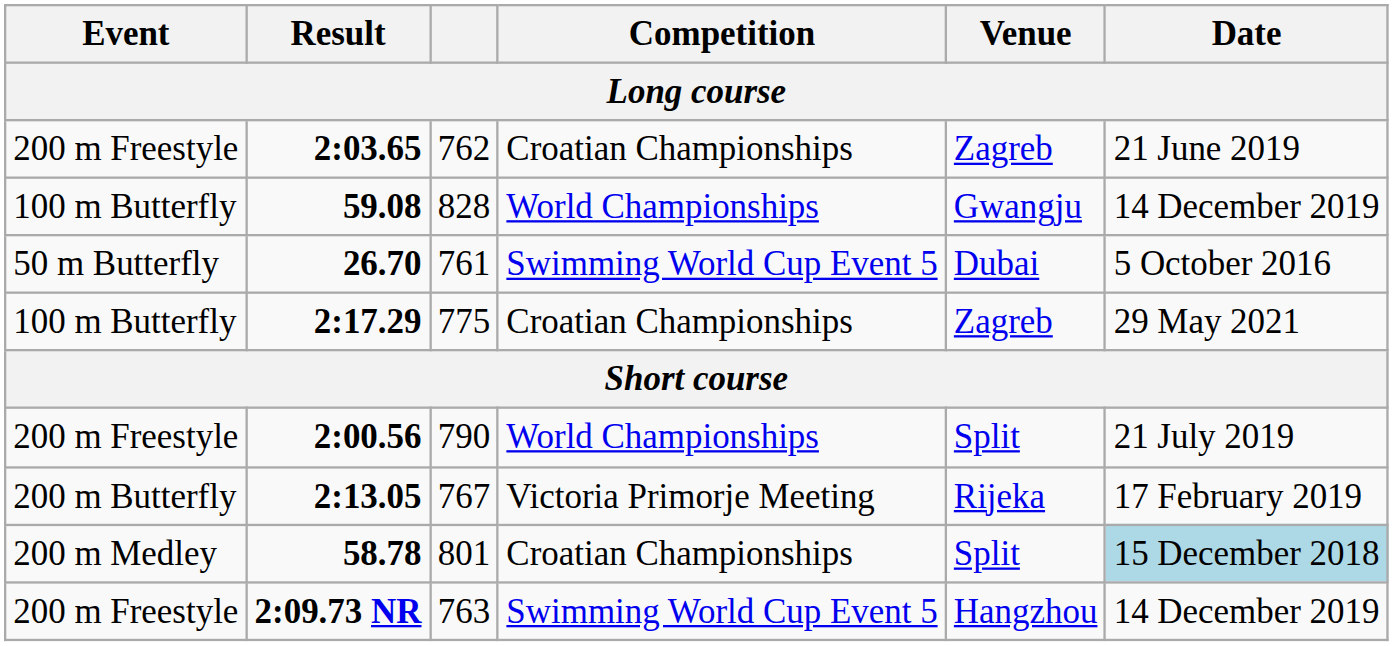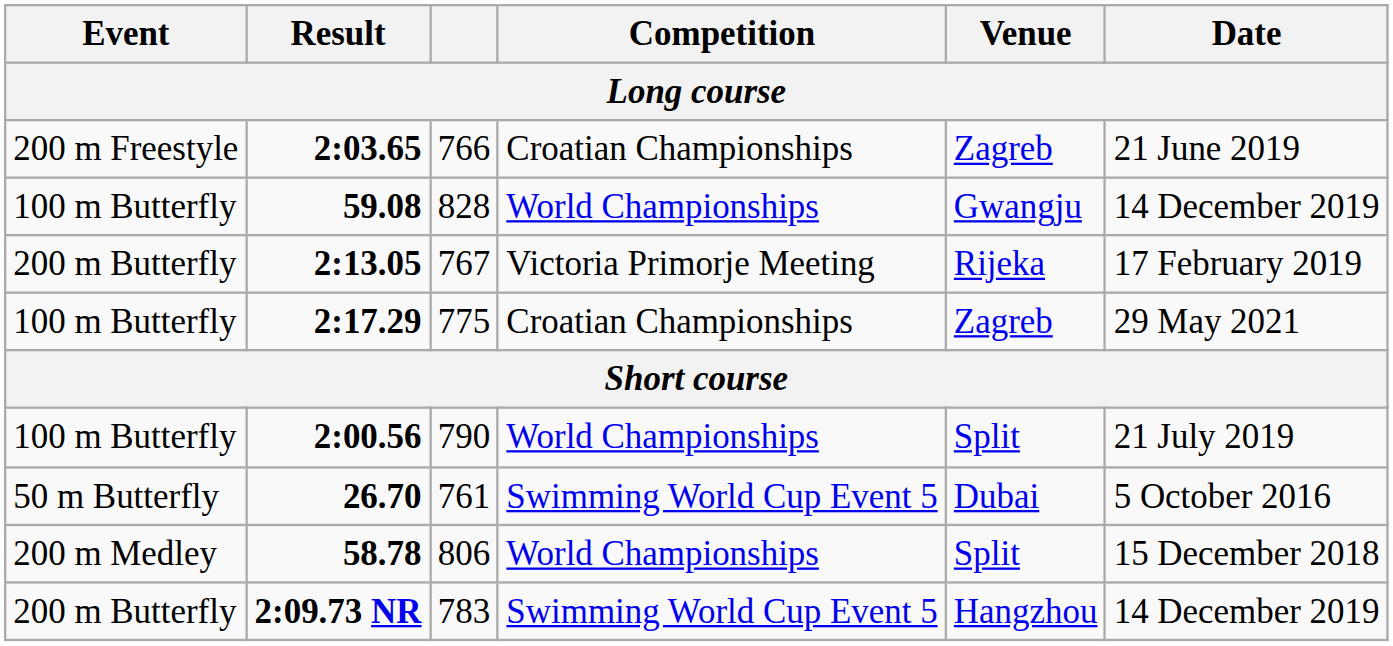2:03.65 | column 3: 762 -> 766
rows swapped: 2:13.05 <-> 26.70
2:00.56 | Event: 200 m Freestyle -> 100 m Butterfly
58.78 | column 3: 801 -> 806
58.78 | Competition: Croatian Championships -> World Championships
58.78 | Date: lightblue background -> no background
2:09.73 NR | Event: 200 m Freestyle -> 200 m Butterfly
2:09.73 NR | column 3: 763 -> 783
